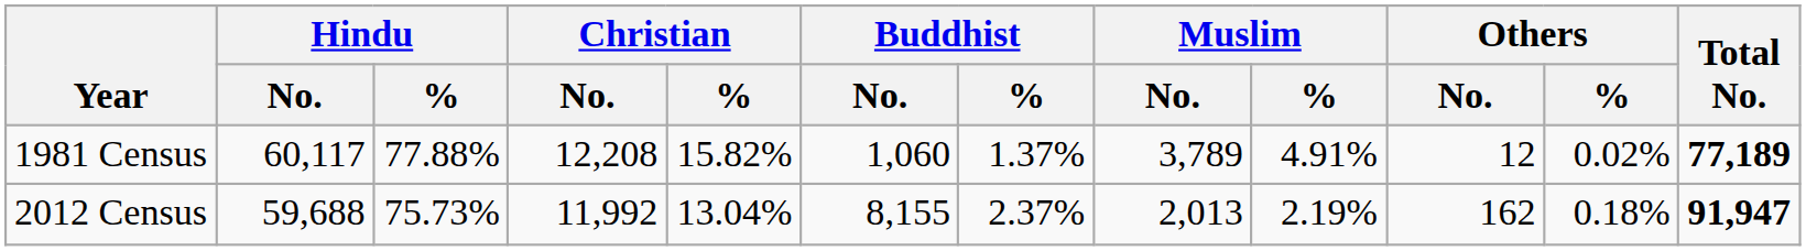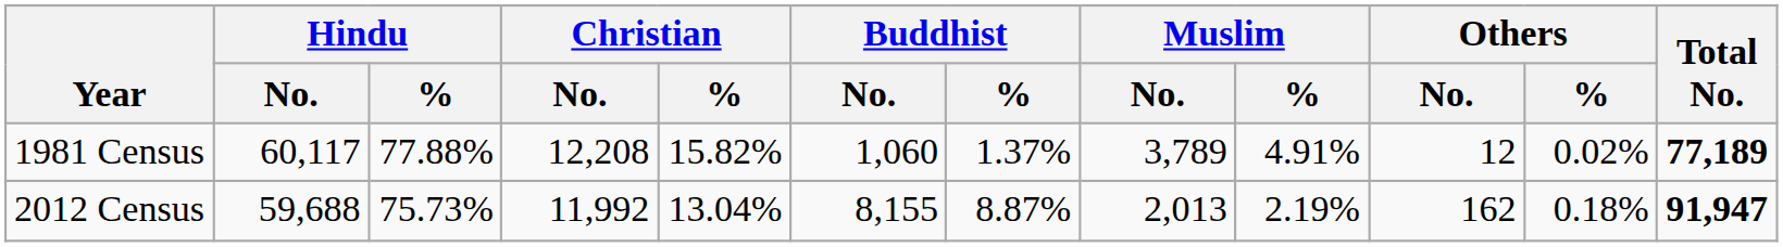2012 Census | Buddhist / %: 2.37% -> 8.87%
